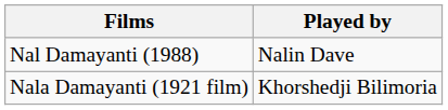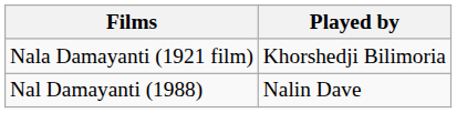rows swapped: Nala Damayanti (1921 film) <-> Nal Damayanti (1988)
